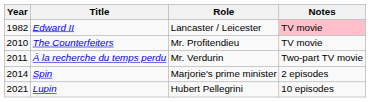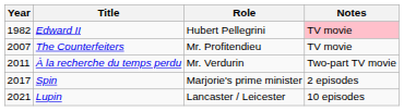Edward II | Role: Lancaster / Leicester -> Hubert Pellegrini
The Counterfeiters | Year: 2010 -> 2007
Spin | Year: 2014 -> 2017
Lupin | Role: Hubert Pellegrini -> Lancaster / Leicester
